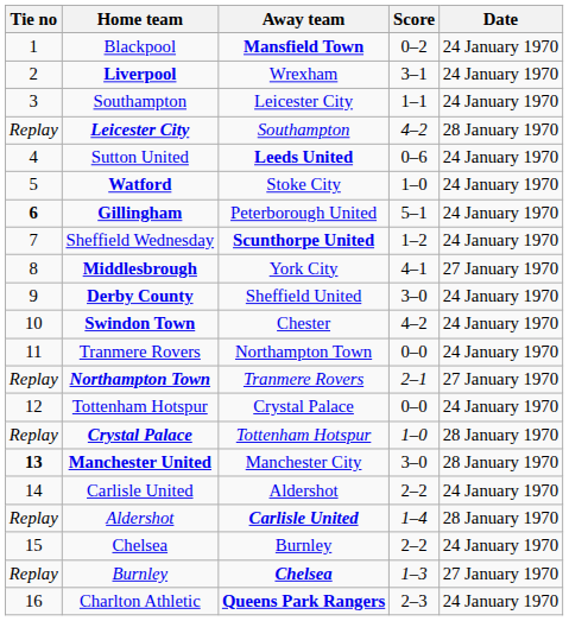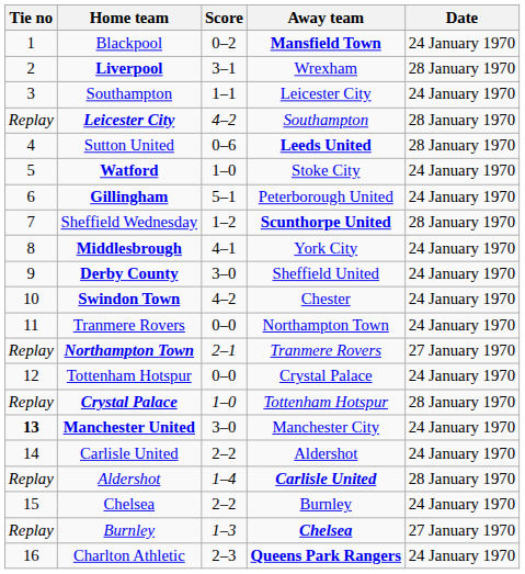columns swapped: Score <-> Away team
Liverpool | Date: 24 January 1970 -> 28 January 1970
Sutton United | Date: 24 January 1970 -> 28 January 1970
Gillingham | Tie no: bold -> normal
Sheffield Wednesday | Date: 24 January 1970 -> 28 January 1970
Middlesbrough | Date: 27 January 1970 -> 24 January 1970
Manchester United | Date: 28 January 1970 -> 24 January 1970
